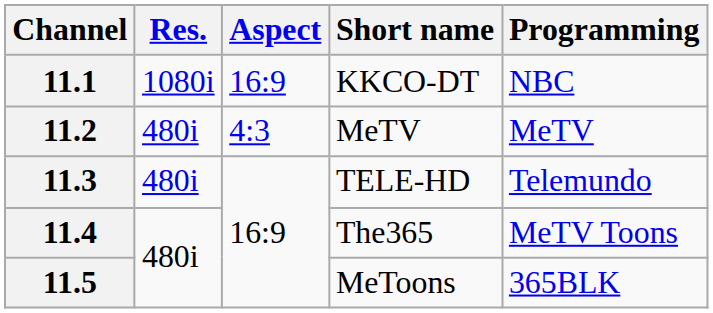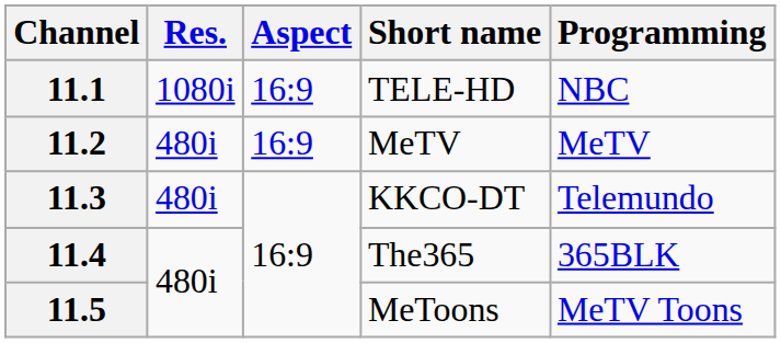11.1 | Short name: KKCO-DT -> TELE-HD
11.2 | Aspect: 4:3 -> 16:9
11.3 | Short name: TELE-HD -> KKCO-DT
11.4 | Programming: MeTV Toons -> 365BLK
11.5 | Programming: 365BLK -> MeTV Toons
